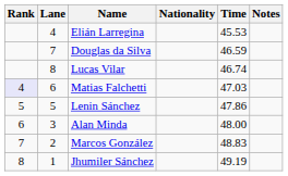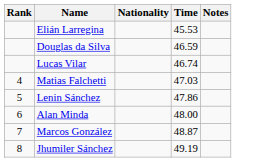- column: Lane | 4 | 7 | 8 | 6 | 5 | 3 | 2 | 1
Matias Falchetti | Rank: lavender background -> no background
Marcos González | Time: 48.83 -> 48.87
